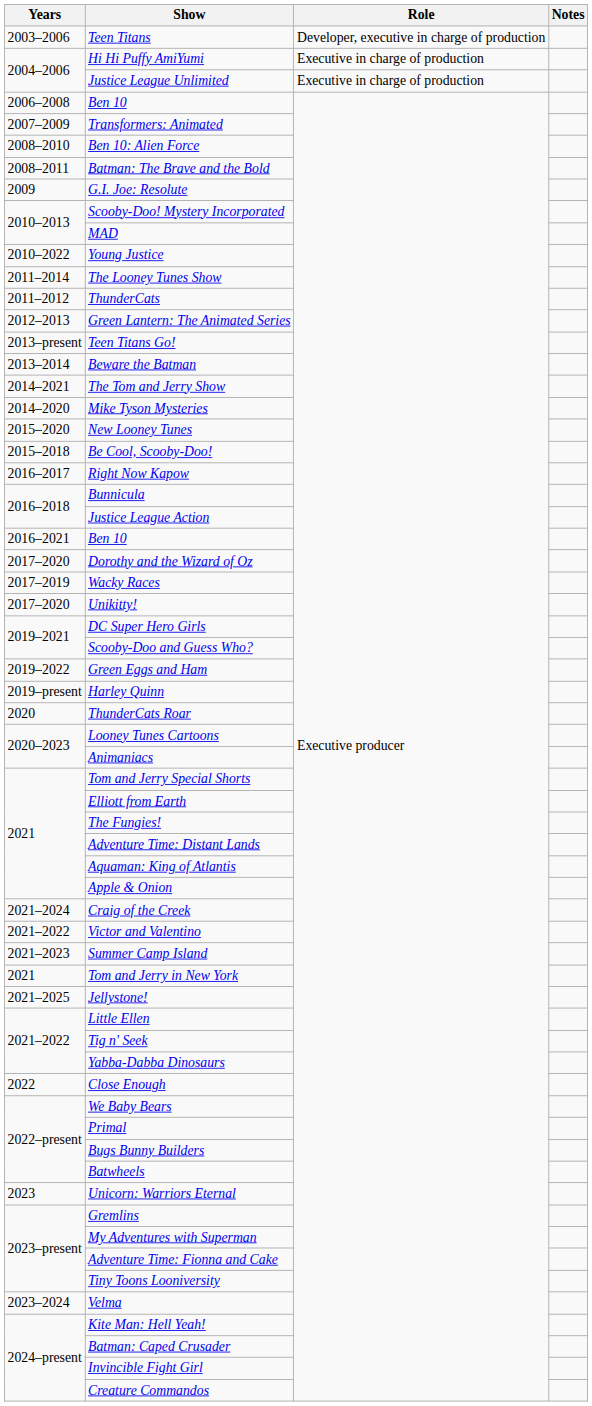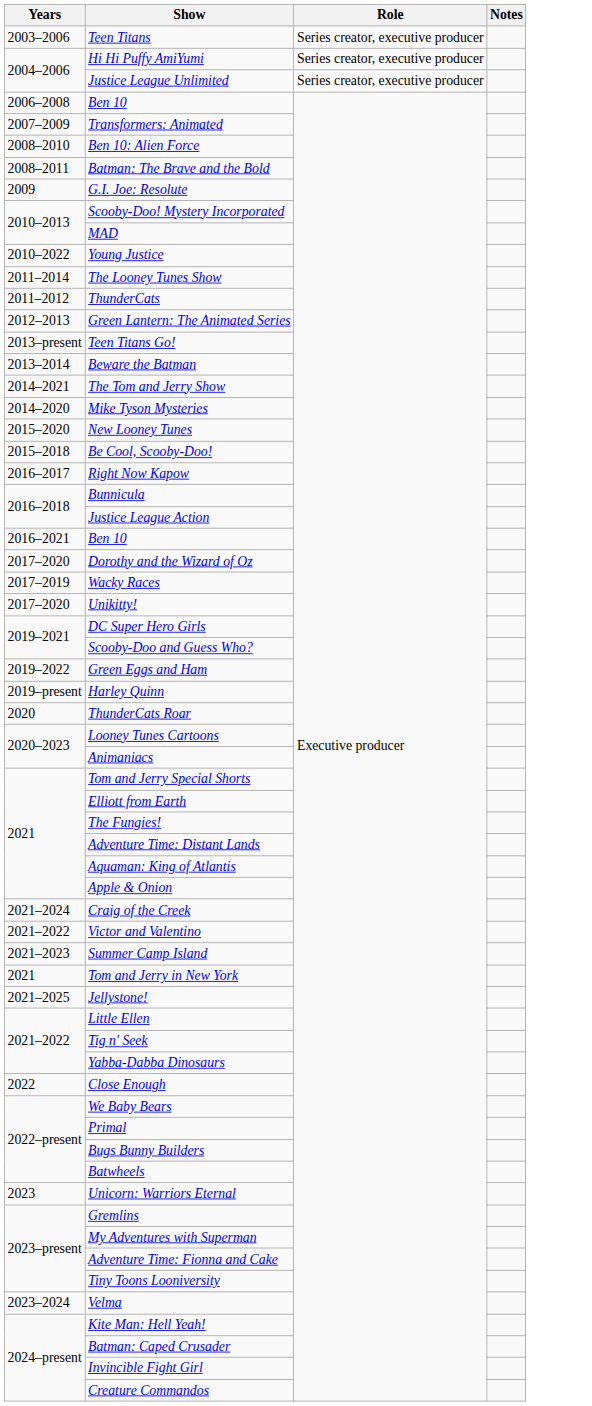Teen Titans | Role: Developer, executive in charge of production -> Series creator, executive producer
Hi Hi Puffy AmiYumi | Role: Executive in charge of production -> Series creator, executive producer
Justice League Unlimited | Role: Executive in charge of production -> Series creator, executive producer
